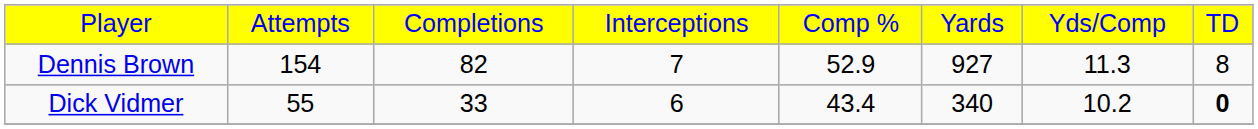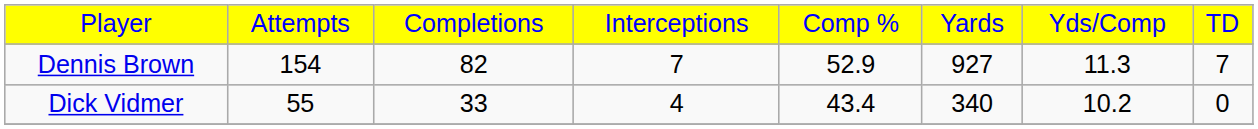Dennis Brown | column 8: 8 -> 7
Dick Vidmer | column 4: 6 -> 4
Dick Vidmer | column 8: bold -> normal
